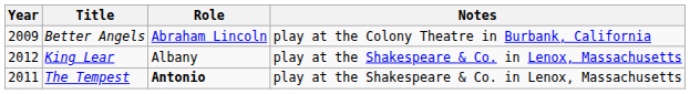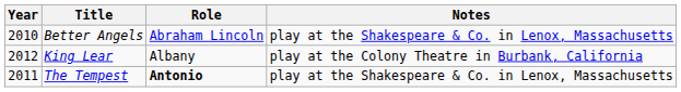Better Angels | Year: 2009 -> 2010
Better Angels | Notes: play at the Colony Theatre in Burbank, California -> play at the Shakespeare & Co. in Lenox, Massachusetts
King Lear | Notes: play at the Shakespeare & Co. in Lenox, Massachusetts -> play at the Colony Theatre in Burbank, California
